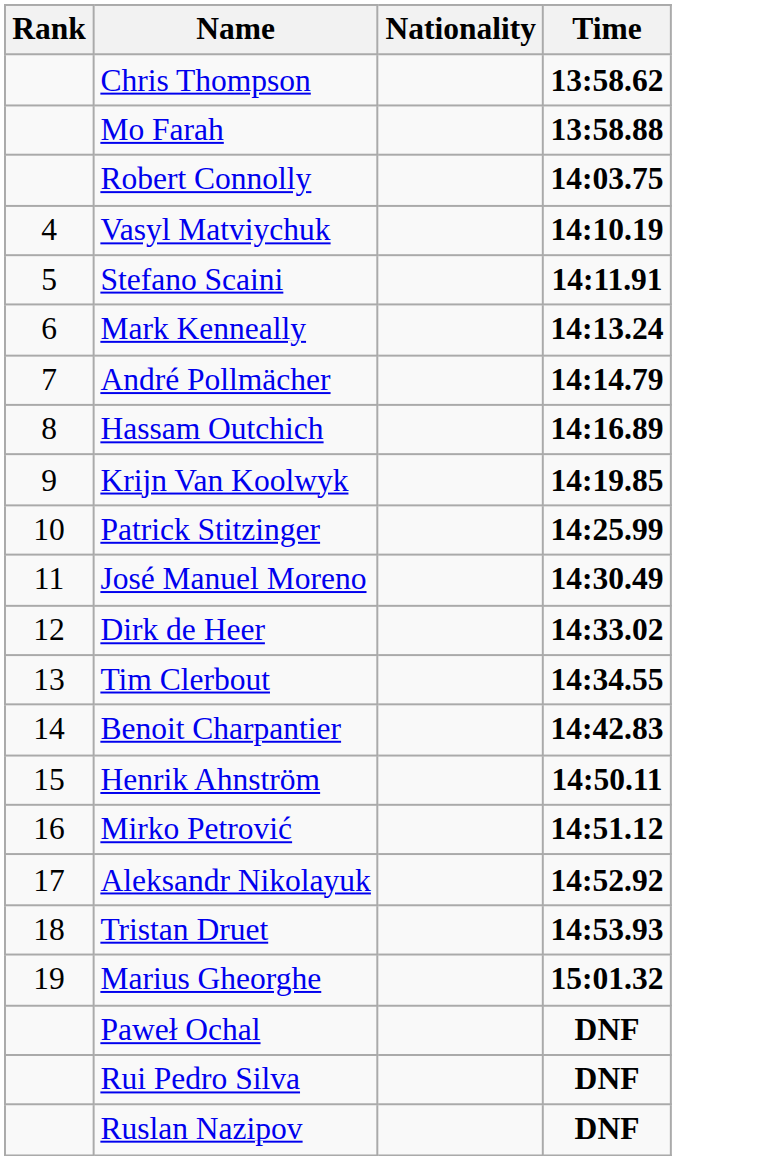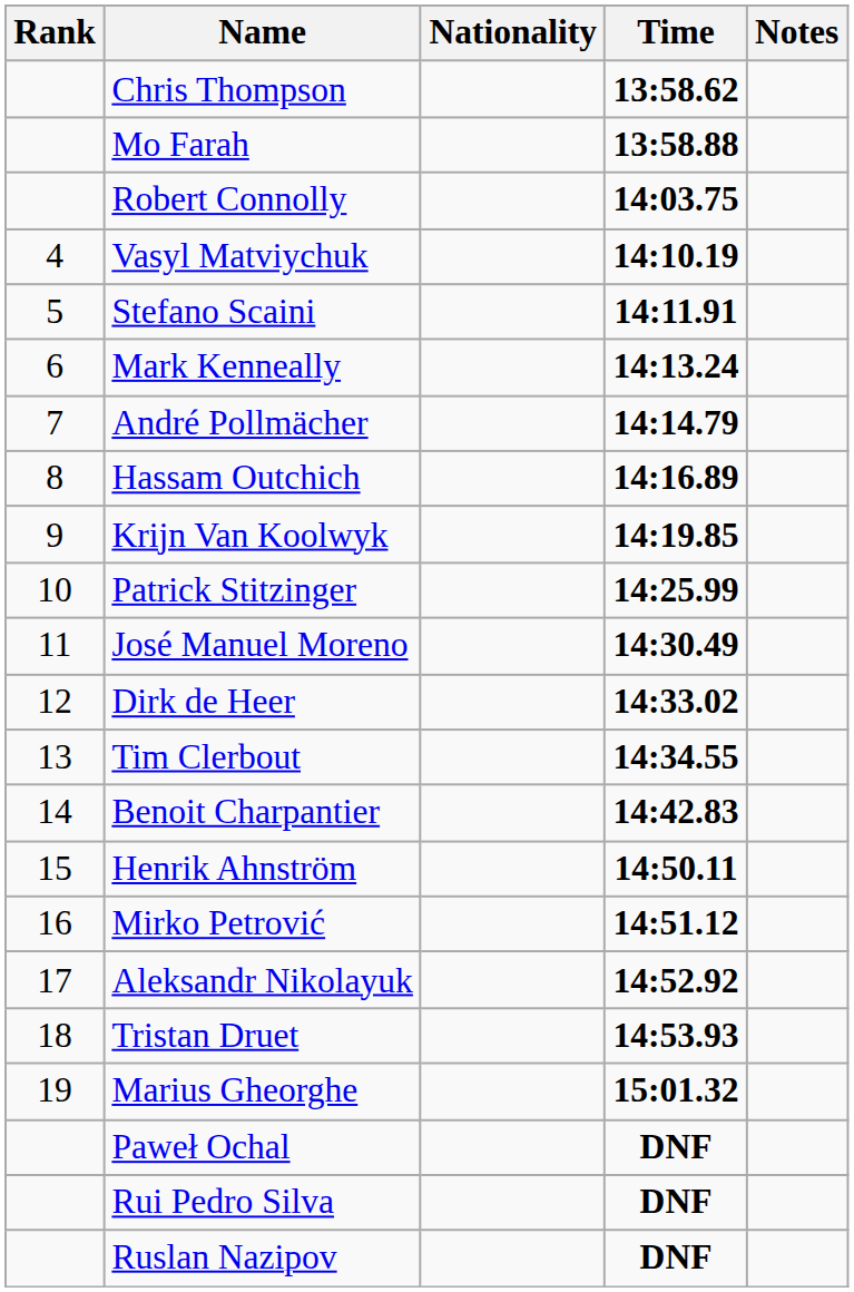+ column: Notes
